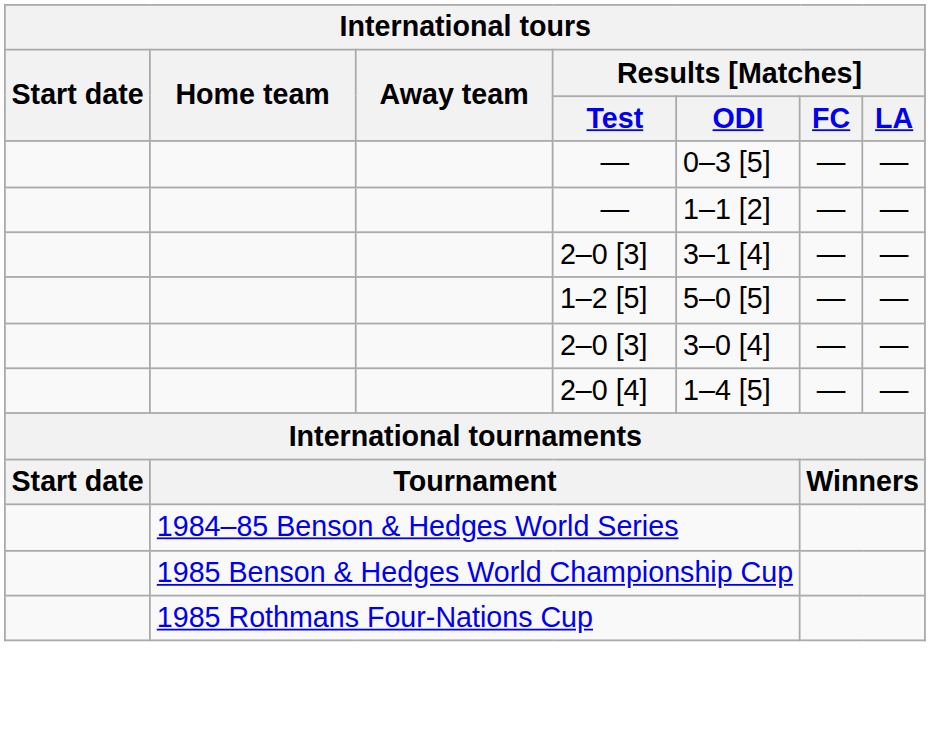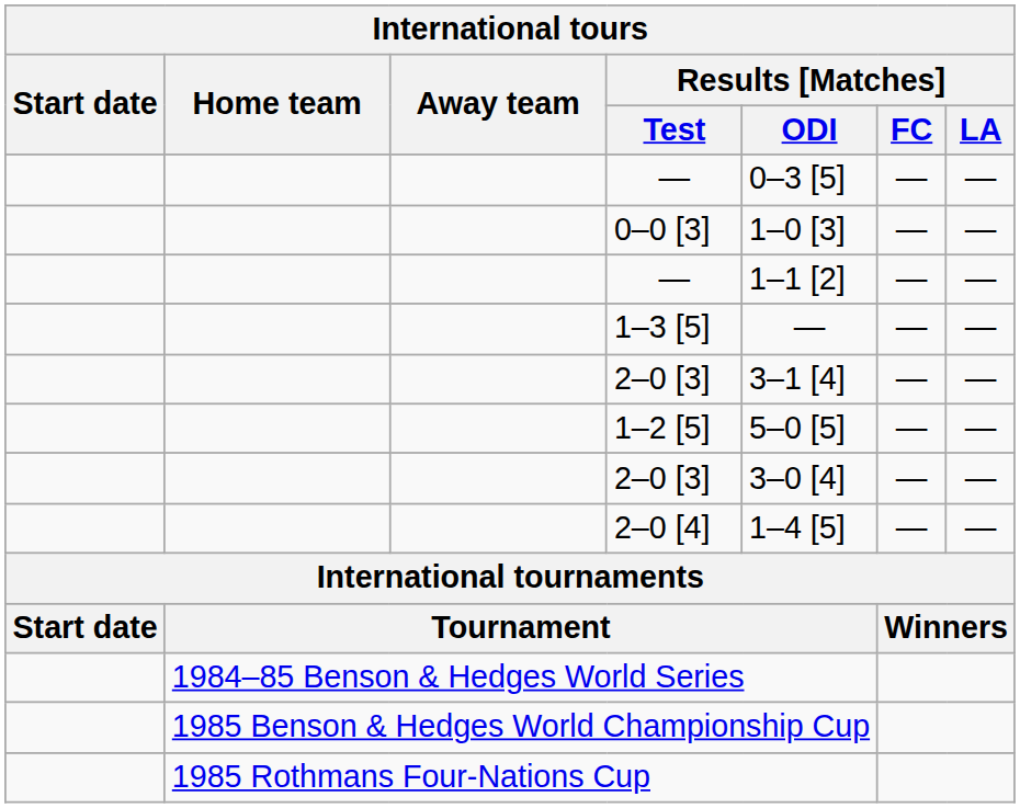+ row: 0–0 [3] | 1–0 [3] | — | —
+ row: 1–3 [5] | — | — | —
